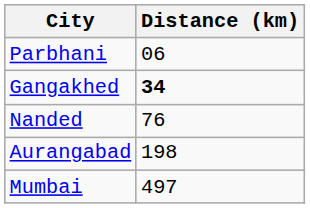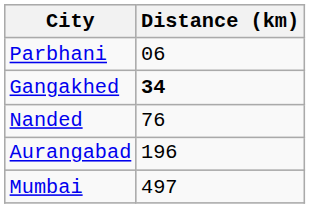Aurangabad | Distance (km): 198 -> 196
